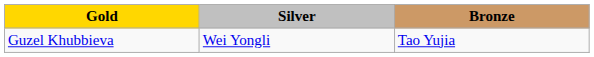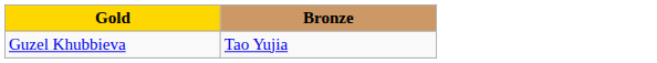- column: Silver | Wei Yongli
